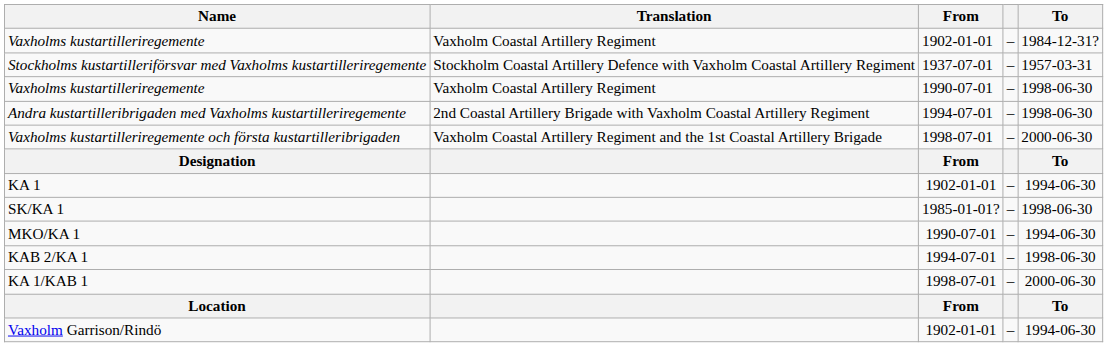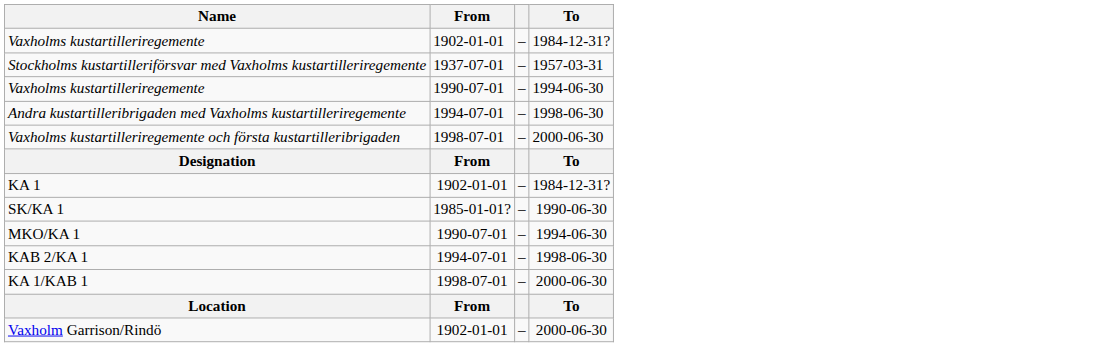- column: Translation | Vaxholm Coastal Artillery Regiment | Stockholm Coastal Artillery Defence with Vaxholm Coastal Artillery Regiment | Vaxholm Coastal Artillery Regiment | 2nd Coastal Artillery Brigade with Vaxholm Coastal Artillery Regiment | Vaxholm Coastal Artillery Regiment and the 1st Coastal Artillery Brigade
Vaxholms kustartilleriregemente / 1990-07-01 | To: 1998-06-30 -> 1994-06-30
KA 1 | To: 1994-06-30 -> 1984-12-31?
SK/KA 1 | To: 1998-06-30 -> 1990-06-30
Vaxholm Garrison/Rindö | To: 1994-06-30 -> 2000-06-30
